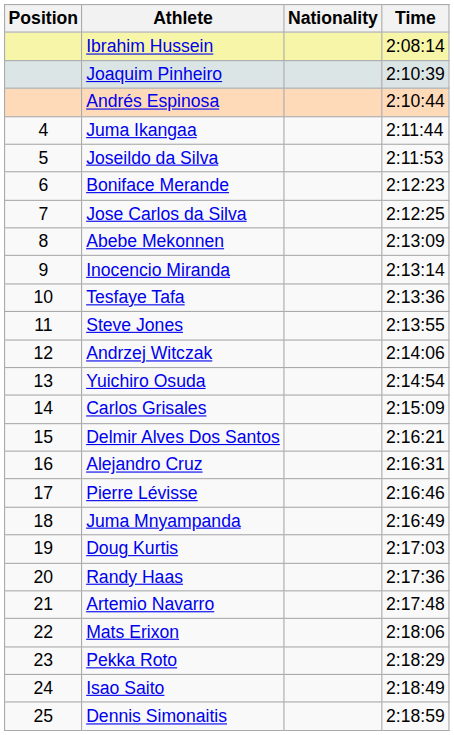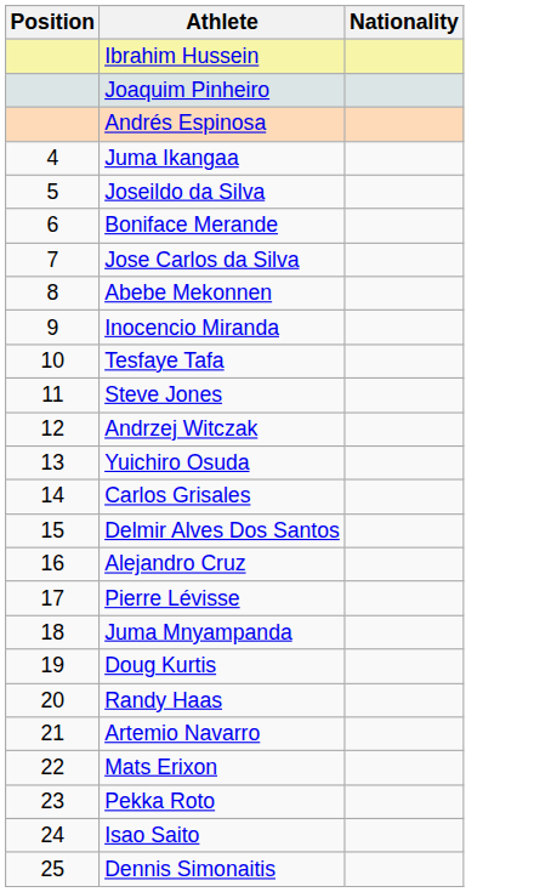- column: Time | 2:08:14 | 2:10:39 | 2:10:44 | 2:11:44 | 2:11:53 | 2:12:23 | 2:12:25 | 2:13:09 | 2:13:14 | 2:13:36 | 2:13:55 | 2:14:06 | 2:14:54 | 2:15:09 | 2:16:21 | 2:16:31 | 2:16:46 | 2:16:49 | 2:17:03 | 2:17:36 | 2:17:48 | 2:18:06 | 2:18:29 | 2:18:49 | 2:18:59
